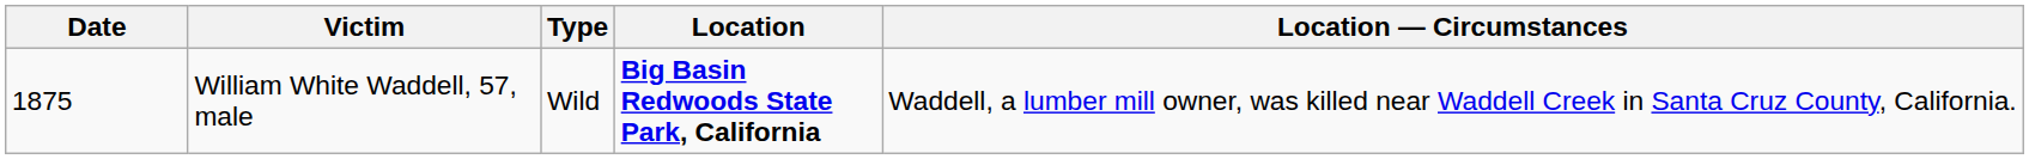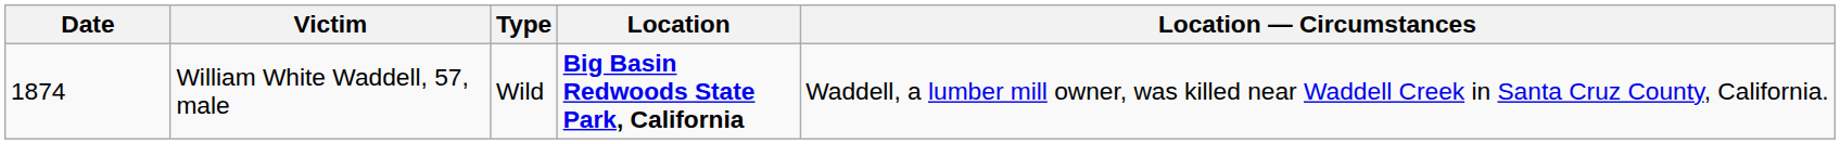William White Waddell, 57, male | Date: 1875 -> 1874
